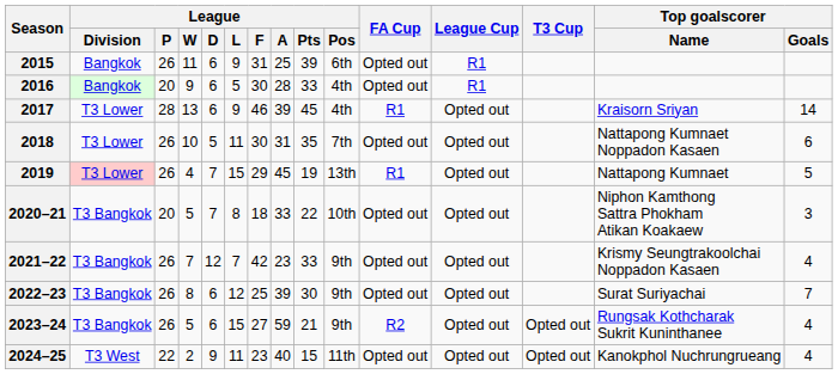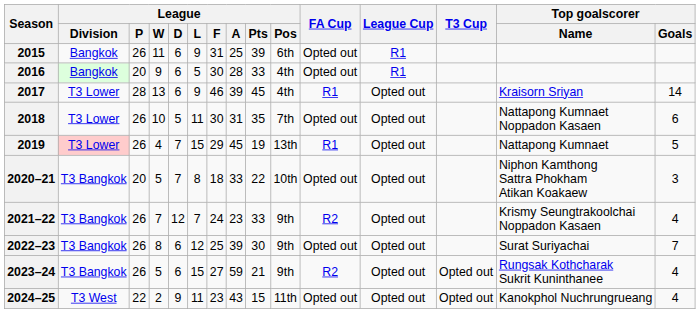2021–22 | League / F: 42 -> 24
2021–22 | FA Cup: Opted out -> R2
2024–25 | League / A: 40 -> 43
